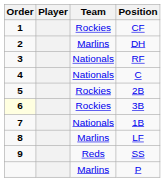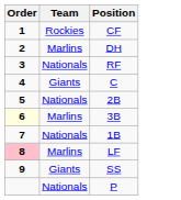- column: Player
C | Team: Nationals -> Giants
2B | Team: Rockies -> Nationals
3B | Team: Rockies -> Marlins
LF | Order: no background -> pink background
SS | Team: Reds -> Giants
P | Team: Marlins -> Nationals
